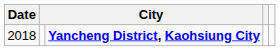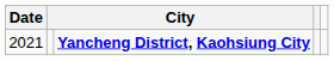Yancheng District, Kaohsiung City | Date: 2018 -> 2021
